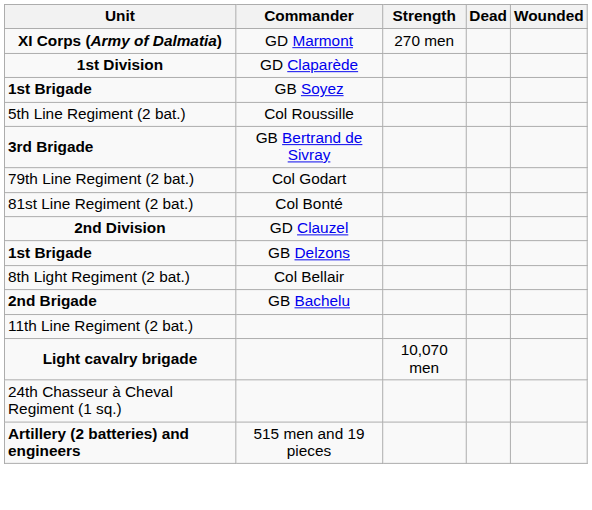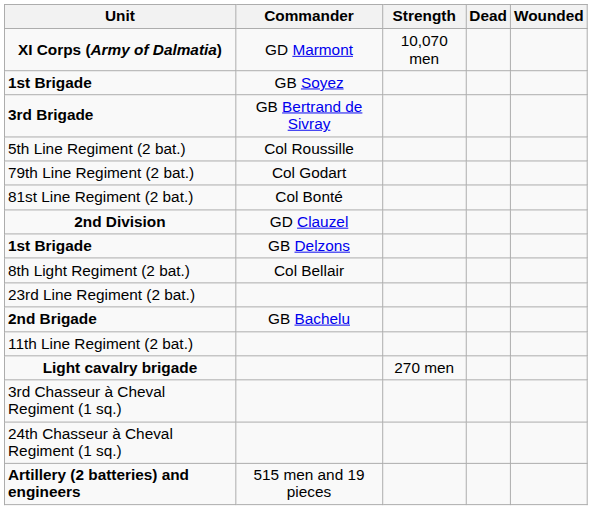XI Corps (Army of Dalmatia) | Strength: 270 men -> 10,070 men
- row: 1st Division | GD Claparède
rows swapped: 5th Line Regiment (2 bat.) <-> 3rd Brigade
+ row: 23rd Line Regiment (2 bat.)
Light cavalry brigade | Strength: 10,070 men -> 270 men
+ row: 3rd Chasseur à Cheval Regiment (1 sq.)
